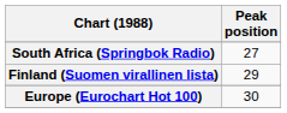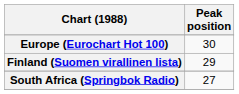rows swapped: Europe (Eurochart Hot 100) <-> South Africa (Springbok Radio)
